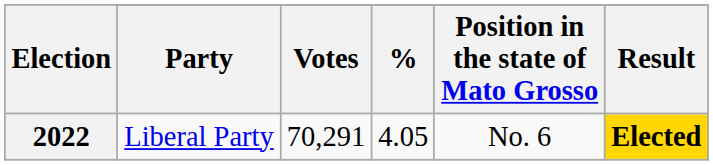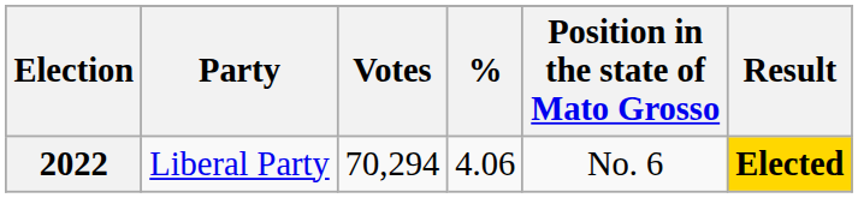2022 | Votes: 70,291 -> 70,294
2022 | %: 4.05 -> 4.06
